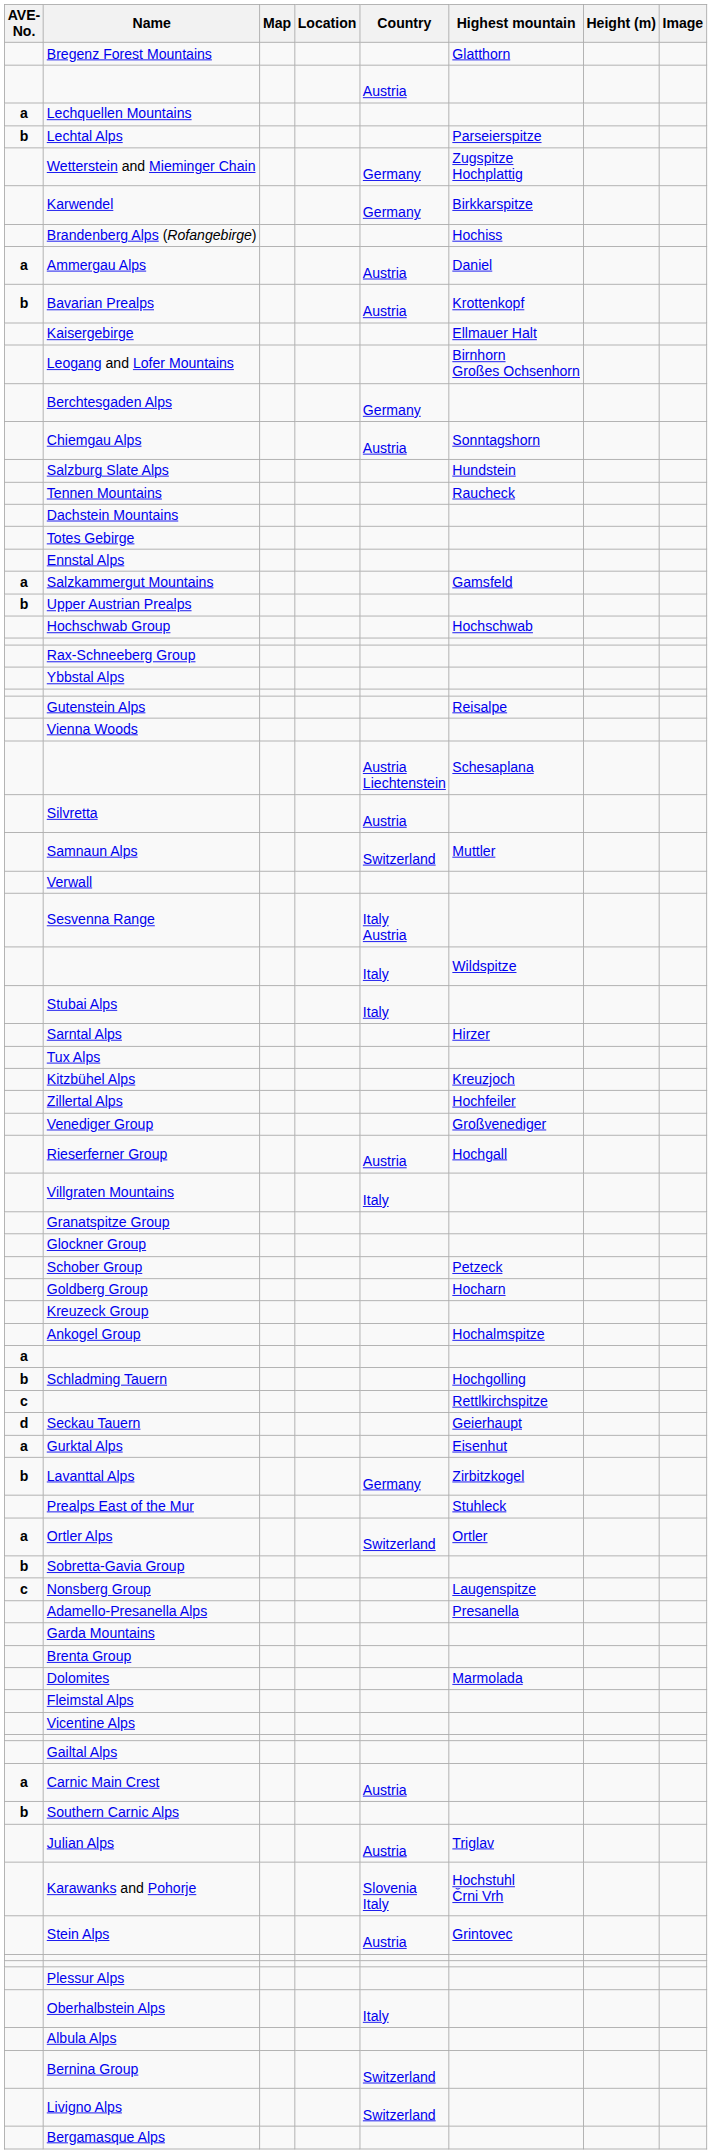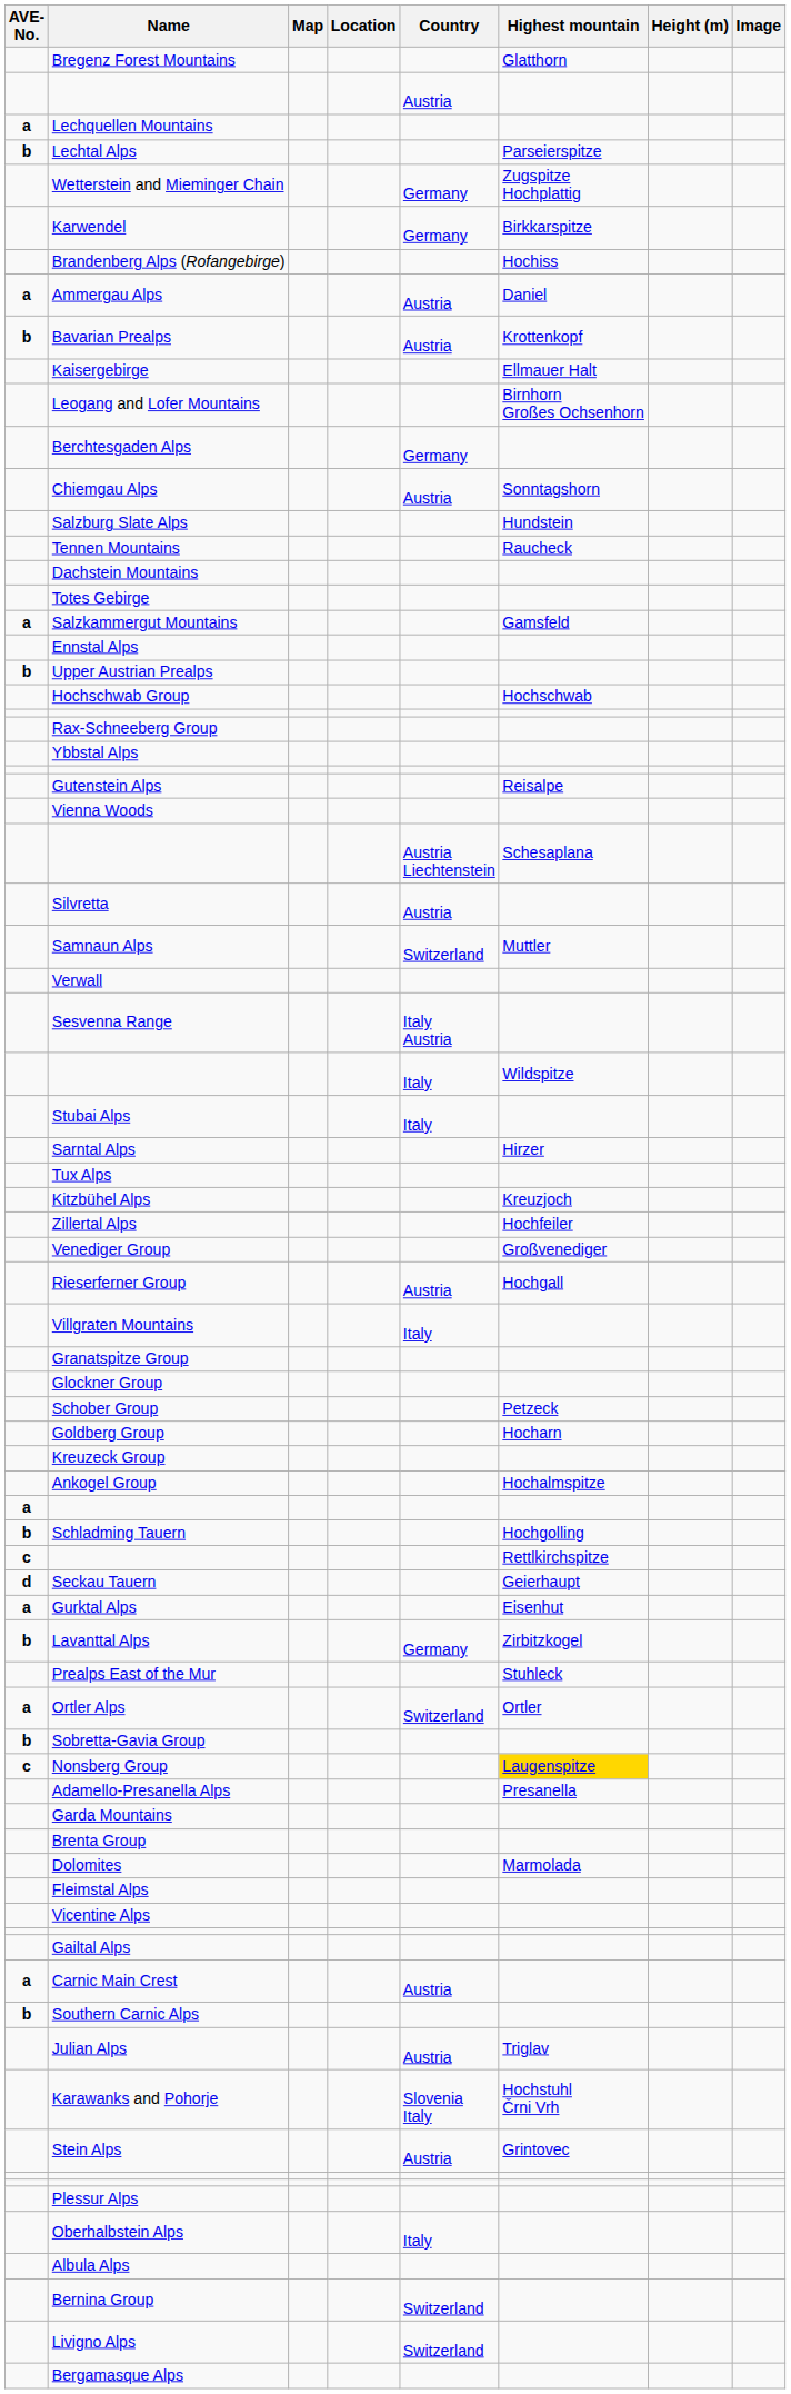rows swapped: Ennstal Alps <-> Salzkammergut Mountains
Nonsberg Group | Highest mountain: no background -> gold background
